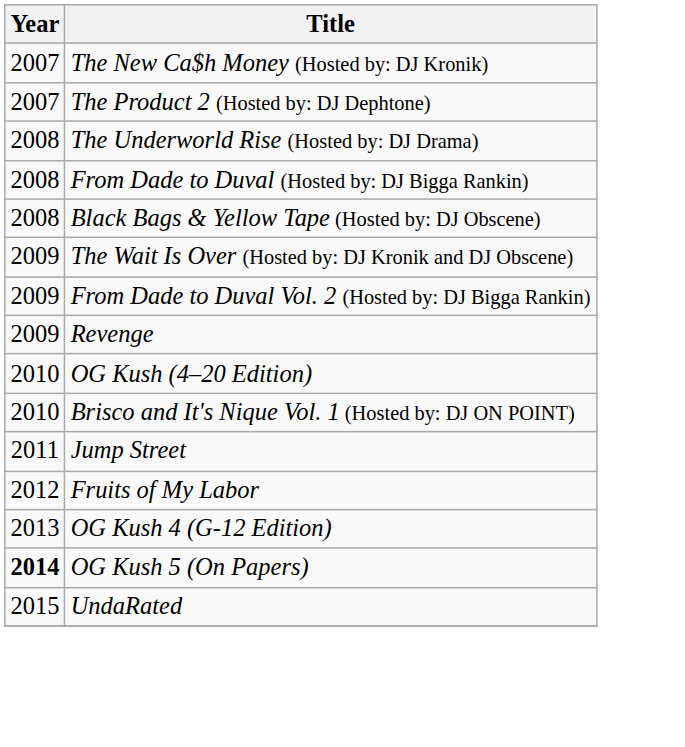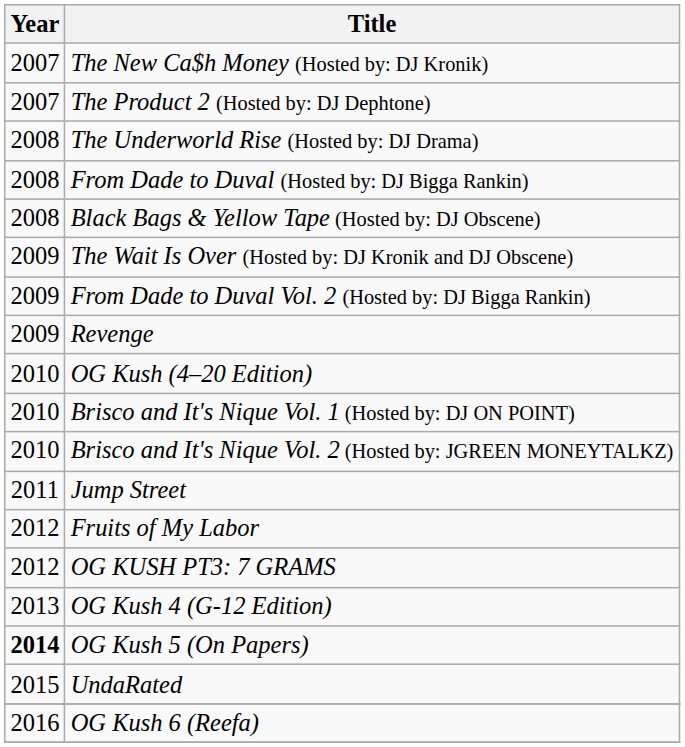+ row: 2010 | Brisco and It's Nique Vol. 2 (Hosted by: JGREEN MONEYTALKZ)
+ row: 2012 | OG KUSH PT3: 7 GRAMS
+ row: 2016 | OG Kush 6 (Reefa)
